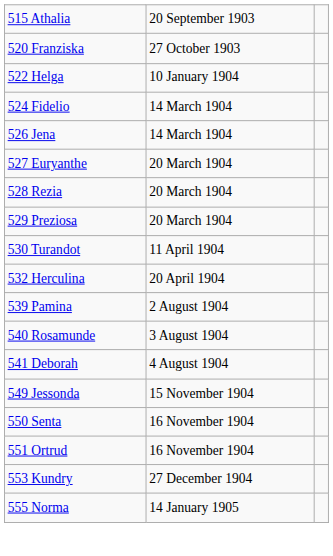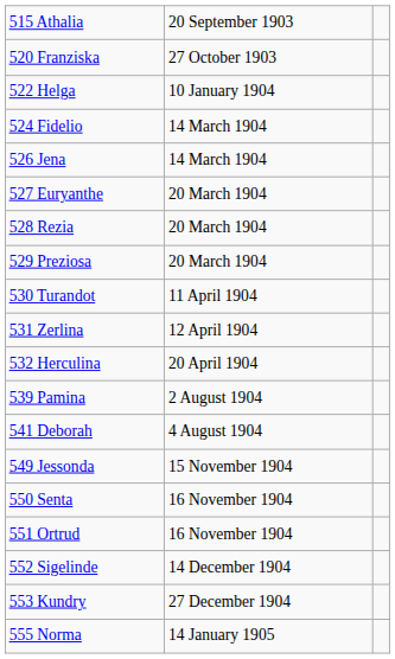+ row: 531 Zerlina | 12 April 1904
- row: 540 Rosamunde | 3 August 1904
+ row: 552 Sigelinde | 14 December 1904
